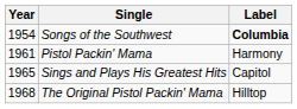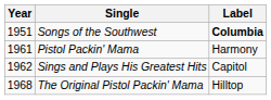Songs of the Southwest | Year: 1954 -> 1951
Sings and Plays His Greatest Hits | Year: 1965 -> 1962
